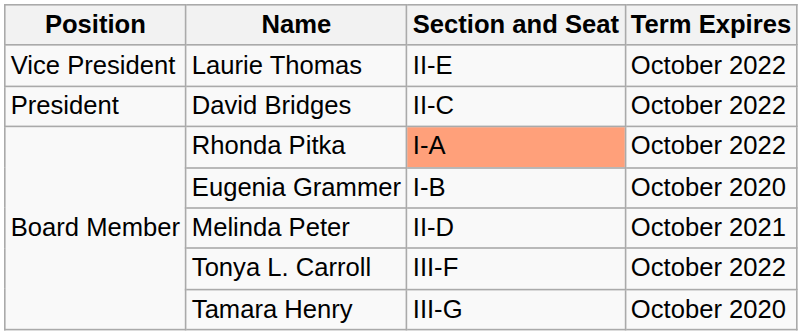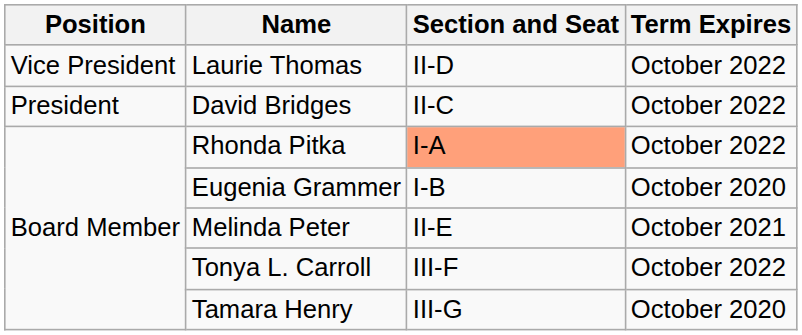Laurie Thomas | Section and Seat: II-E -> II-D
Melinda Peter | Section and Seat: II-D -> II-E
